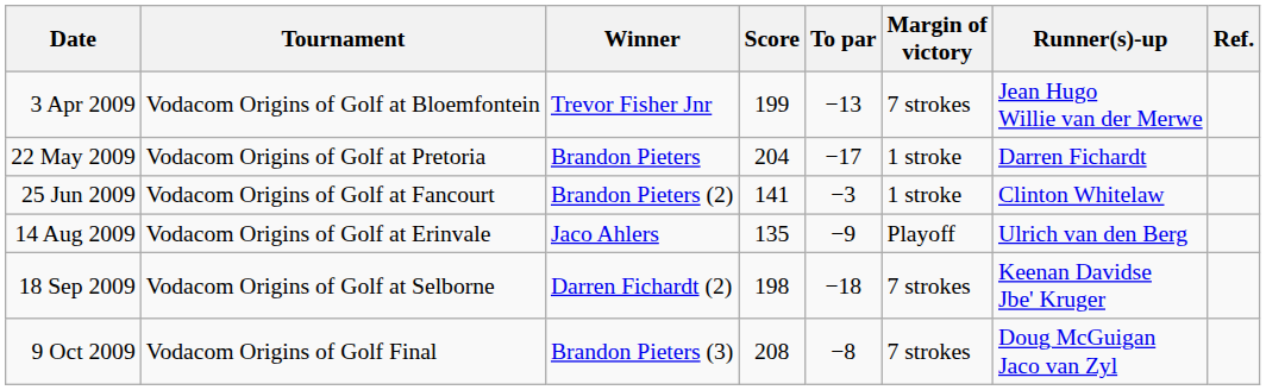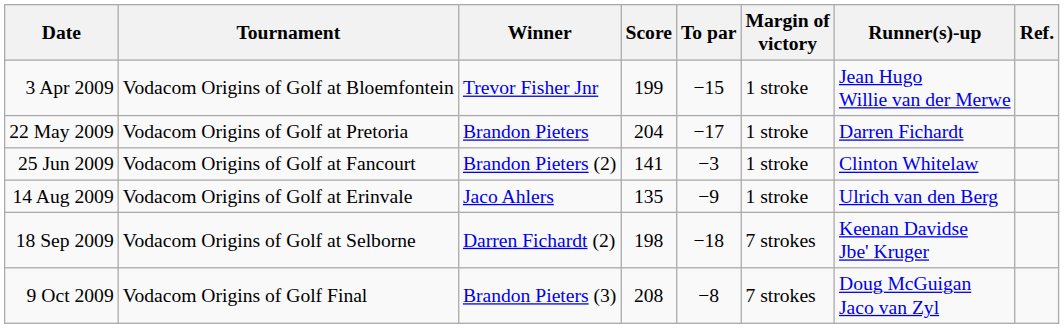3 Apr 2009 | To par: −13 -> −15
3 Apr 2009 | Margin of victory: 7 strokes -> 1 stroke
14 Aug 2009 | Margin of victory: Playoff -> 1 stroke
